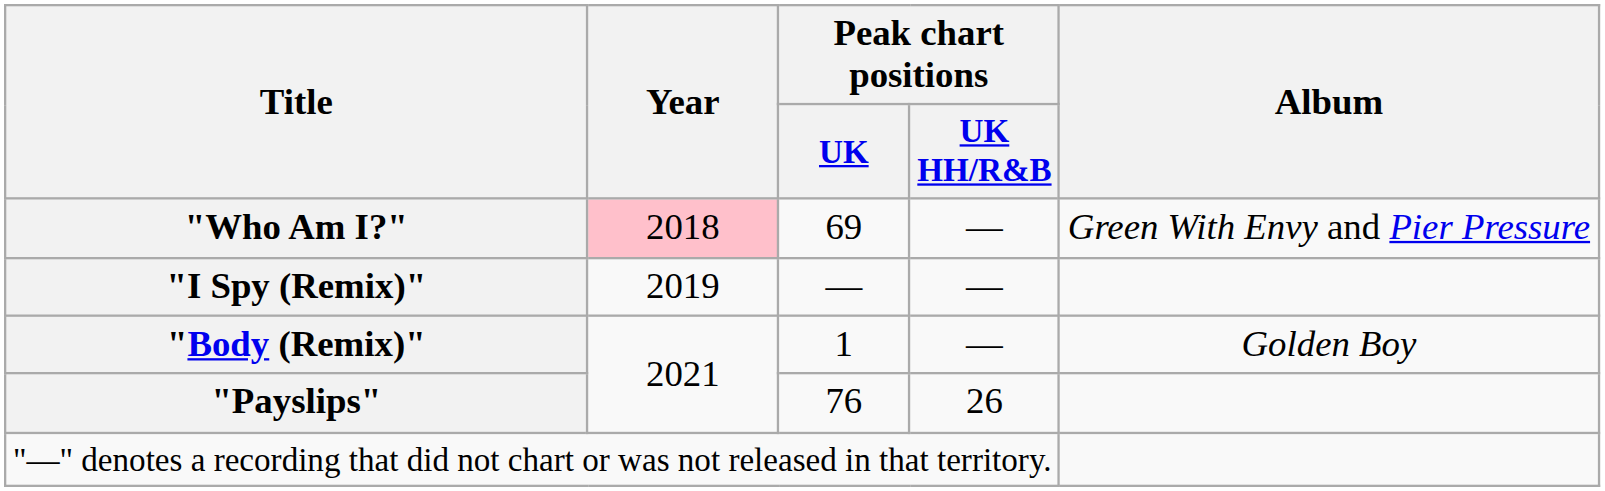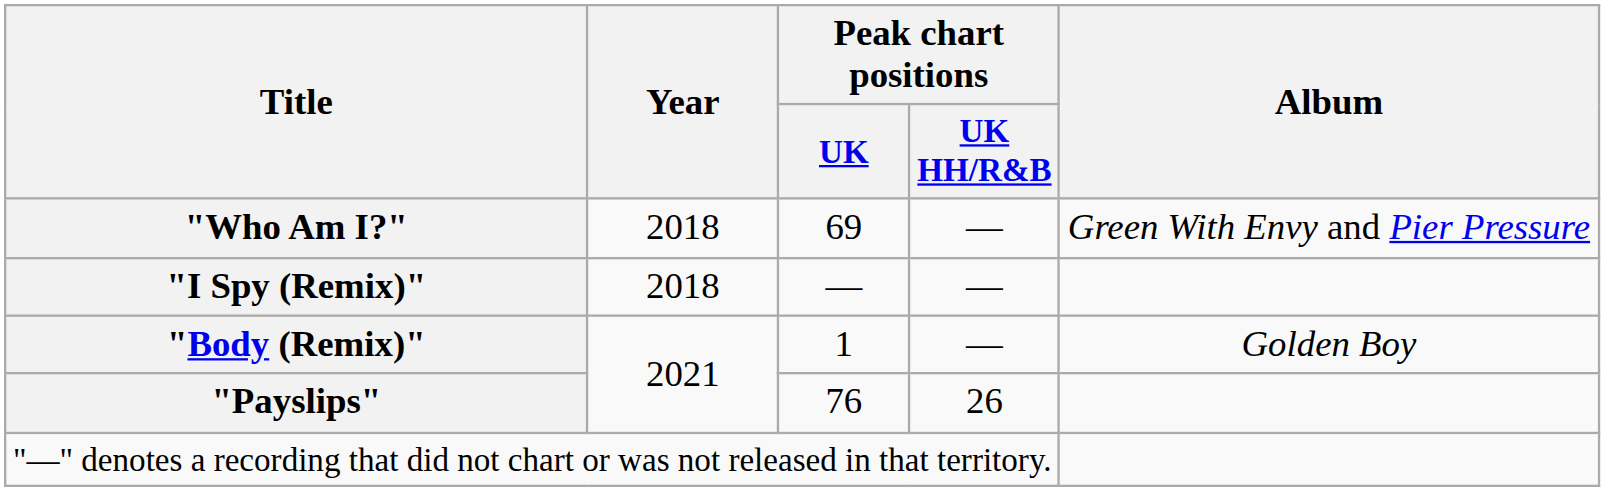"Who Am I?" | Year: pink background -> no background
"I Spy (Remix)" | Year: 2019 -> 2018
